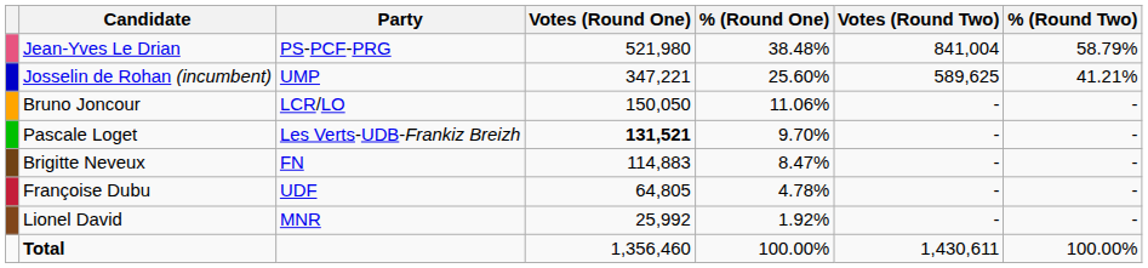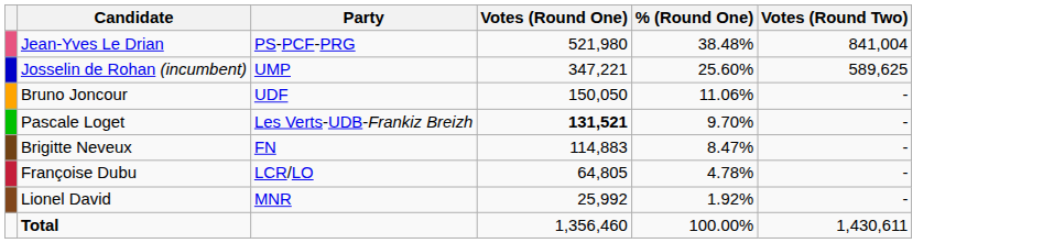- column: % (Round Two) | 58.79% | 41.21% | - | - | - | - | - | 100.00%
Bruno Joncour | Party: LCR/LO -> UDF
Françoise Dubu | Party: UDF -> LCR/LO
